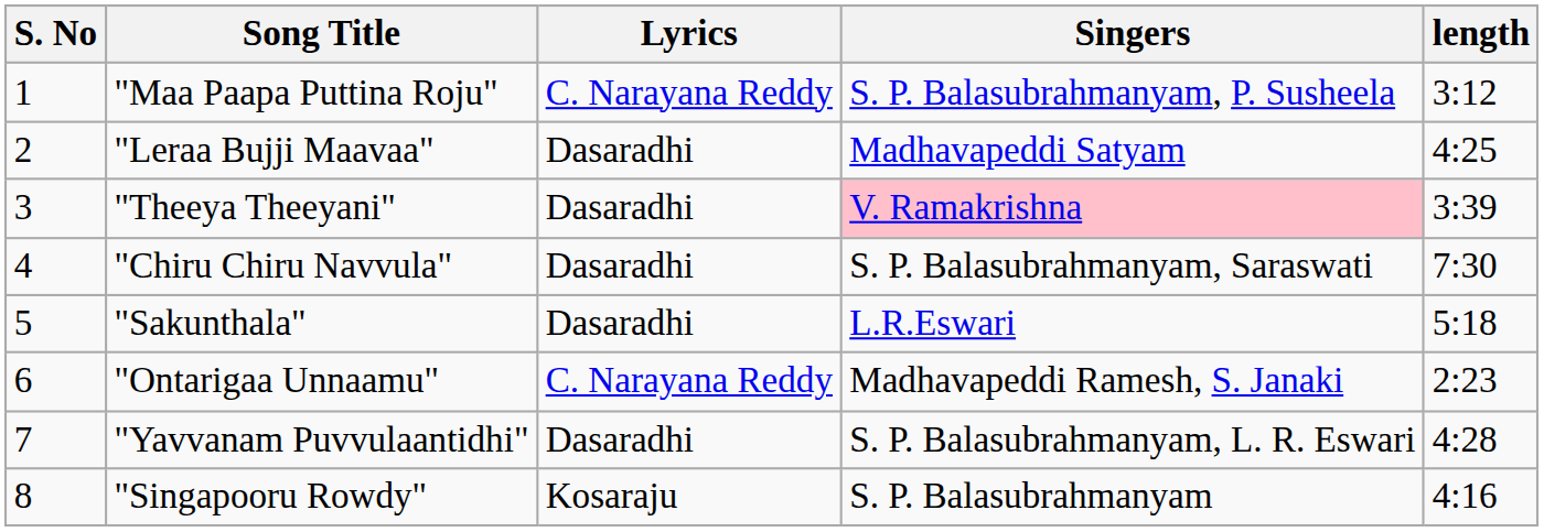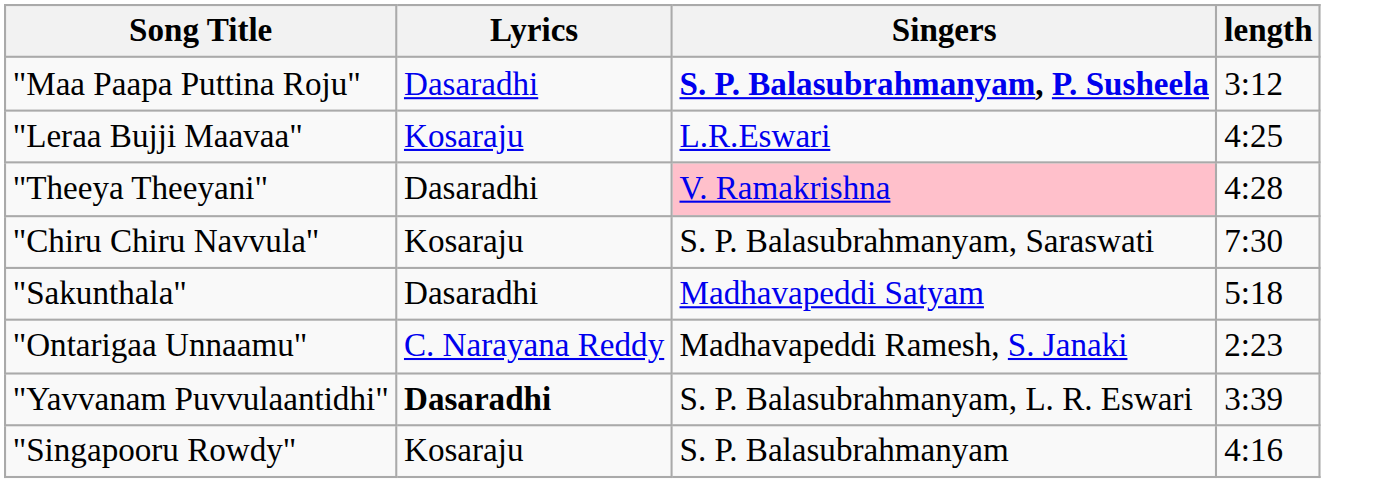- column: S. No | 1 | 2 | 3 | 4 | 5 | 6 | 7 | 8
"Maa Paapa Puttina Roju" | Lyrics: C. Narayana Reddy -> Dasaradhi
"Maa Paapa Puttina Roju" | Singers: normal -> bold
"Leraa Bujji Maavaa" | Lyrics: Dasaradhi -> Kosaraju
"Leraa Bujji Maavaa" | Singers: Madhavapeddi Satyam -> L.R.Eswari
"Theeya Theeyani" | length: 3:39 -> 4:28
"Chiru Chiru Navvula" | Lyrics: Dasaradhi -> Kosaraju
"Sakunthala" | Singers: L.R.Eswari -> Madhavapeddi Satyam
"Yavvanam Puvvulaantidhi" | Lyrics: normal -> bold
"Yavvanam Puvvulaantidhi" | length: 4:28 -> 3:39
